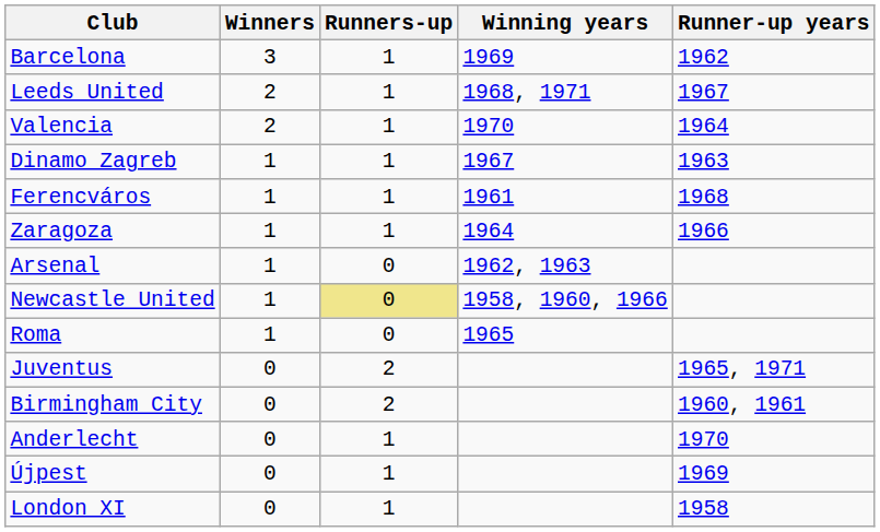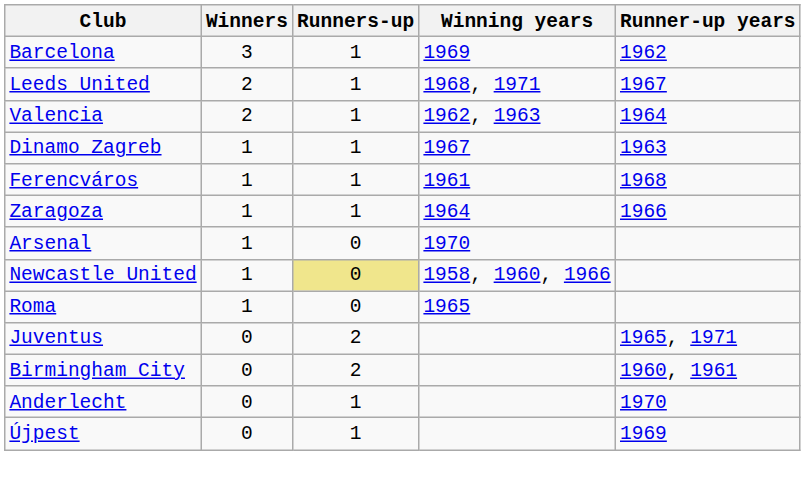Valencia | Winning years: 1970 -> 1962, 1963
Arsenal | Winning years: 1962, 1963 -> 1970
- row: London XI | 0 | 1 | 1958
